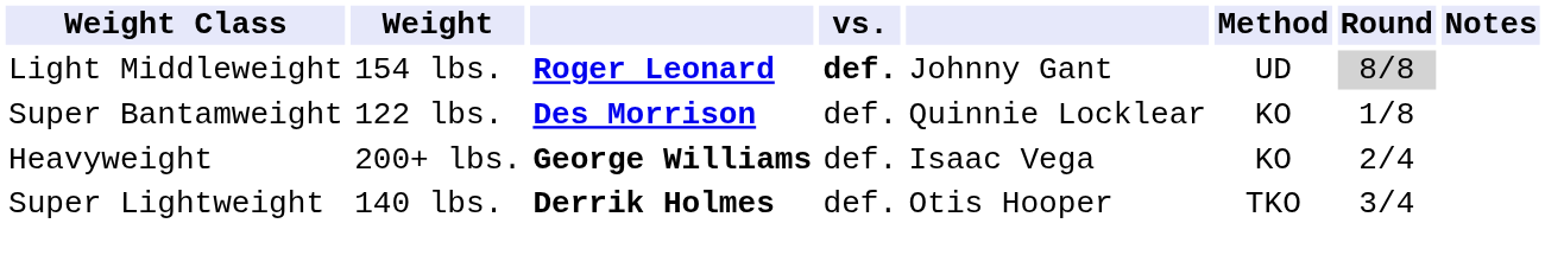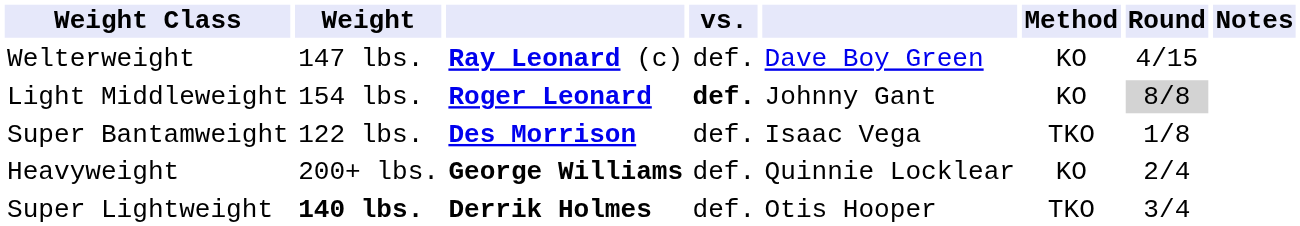+ row: Welterweight | 147 lbs. | Ray Leonard (c) | def. | Dave Boy Green | KO | 4/15
Light Middleweight | Method: UD -> KO
Super Bantamweight | column 5: Quinnie Locklear -> Isaac Vega
Super Bantamweight | Method: KO -> TKO
Heavyweight | column 5: Isaac Vega -> Quinnie Locklear
Super Lightweight | Weight: normal -> bold
